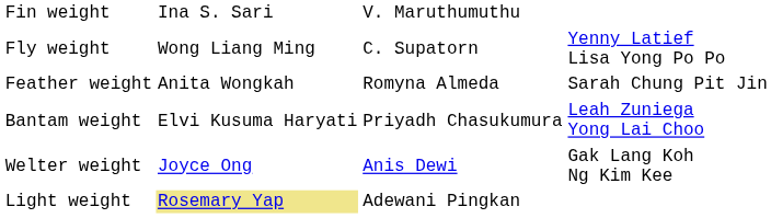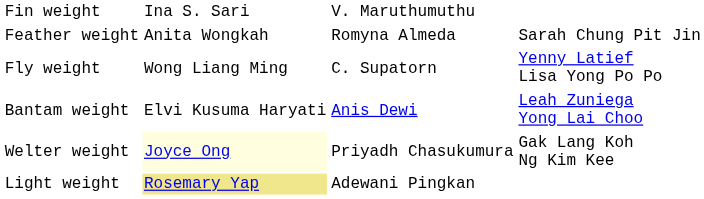rows swapped: Fly weight <-> Feather weight
Bantam weight | column 3: Priyadh Chasukumura -> Anis Dewi
Welter weight | column 2: no background -> lightyellow background
Welter weight | column 3: Anis Dewi -> Priyadh Chasukumura
